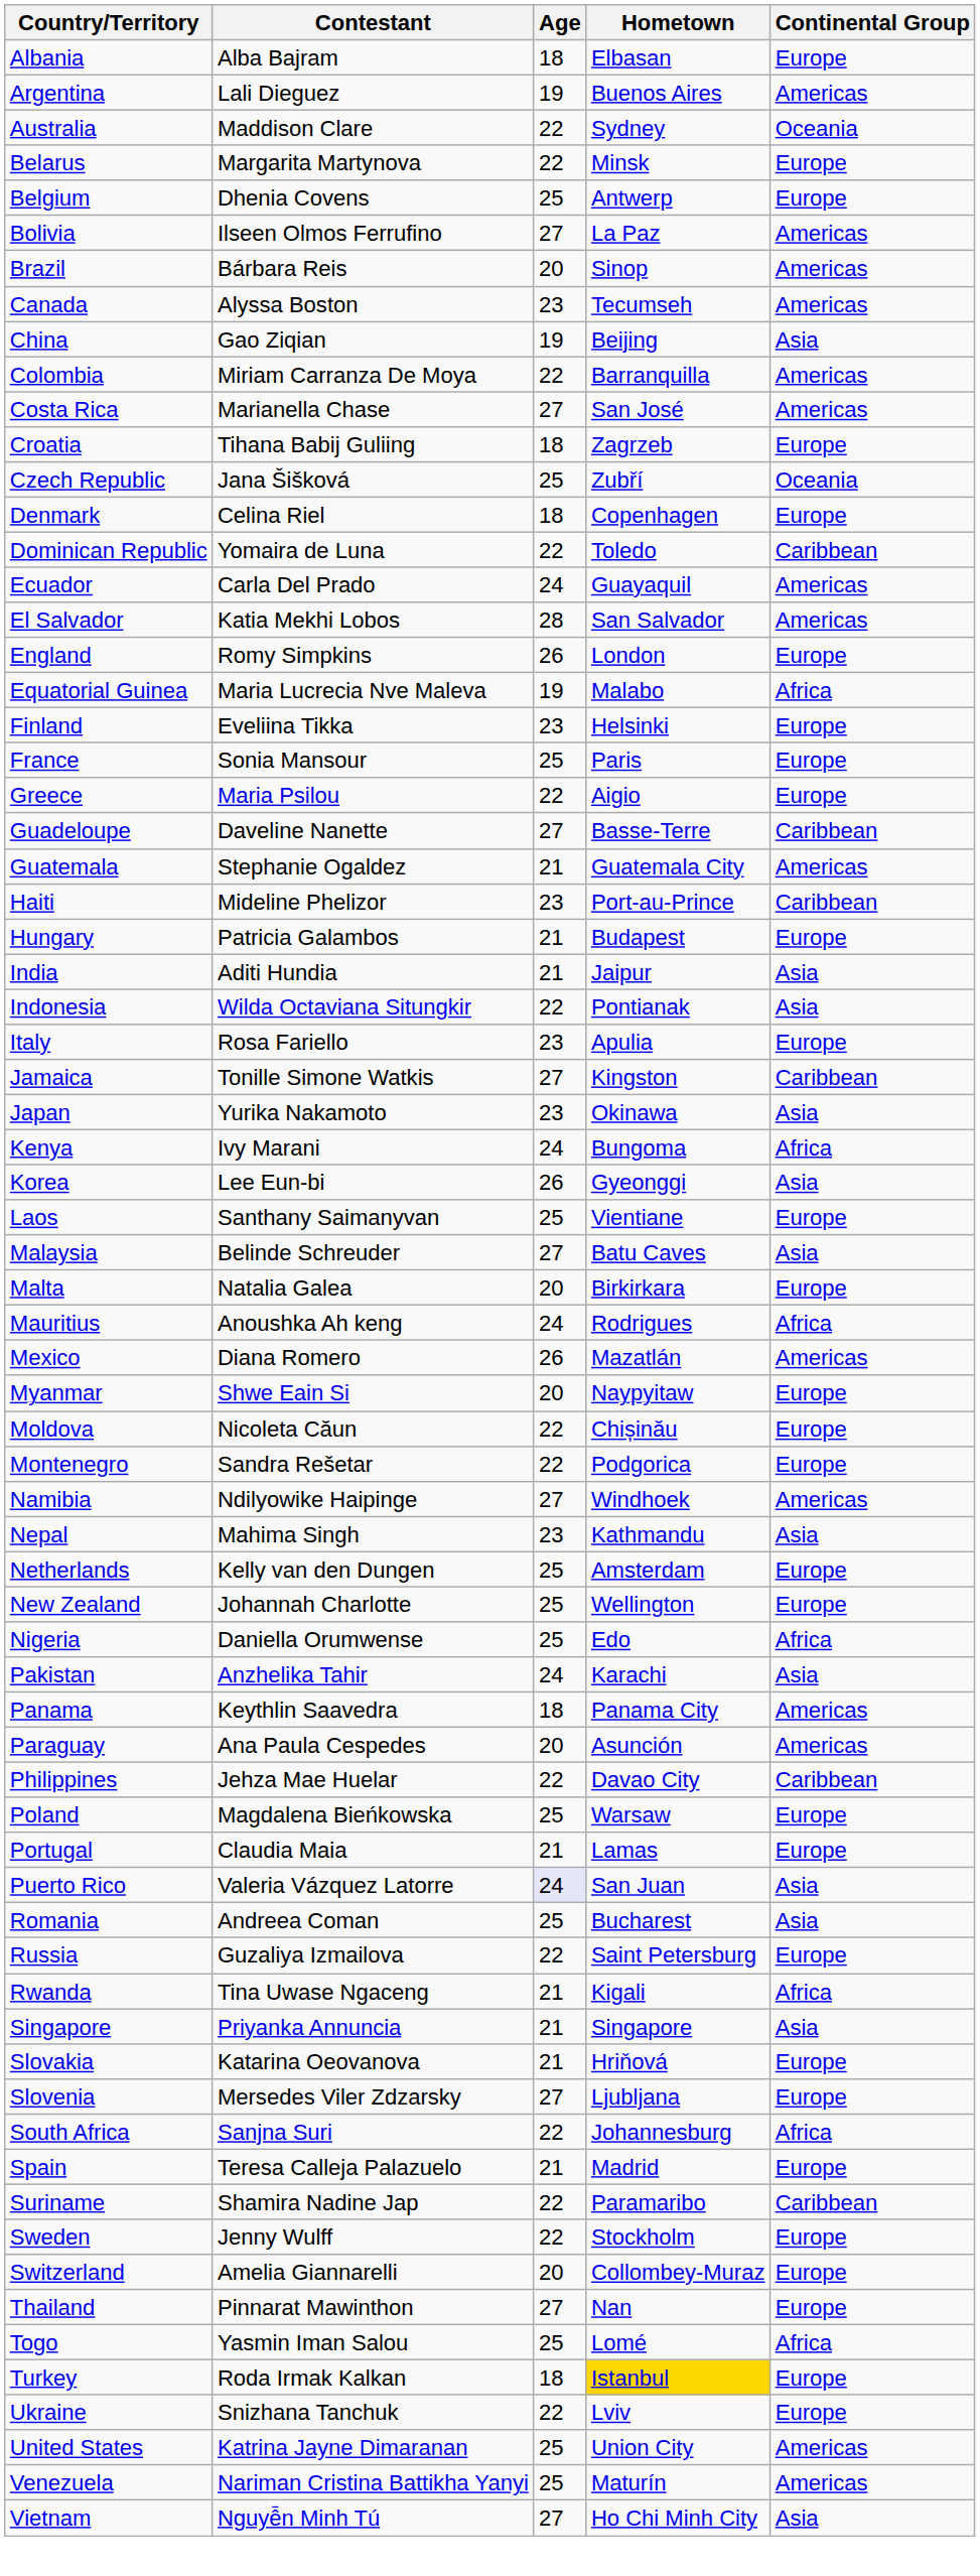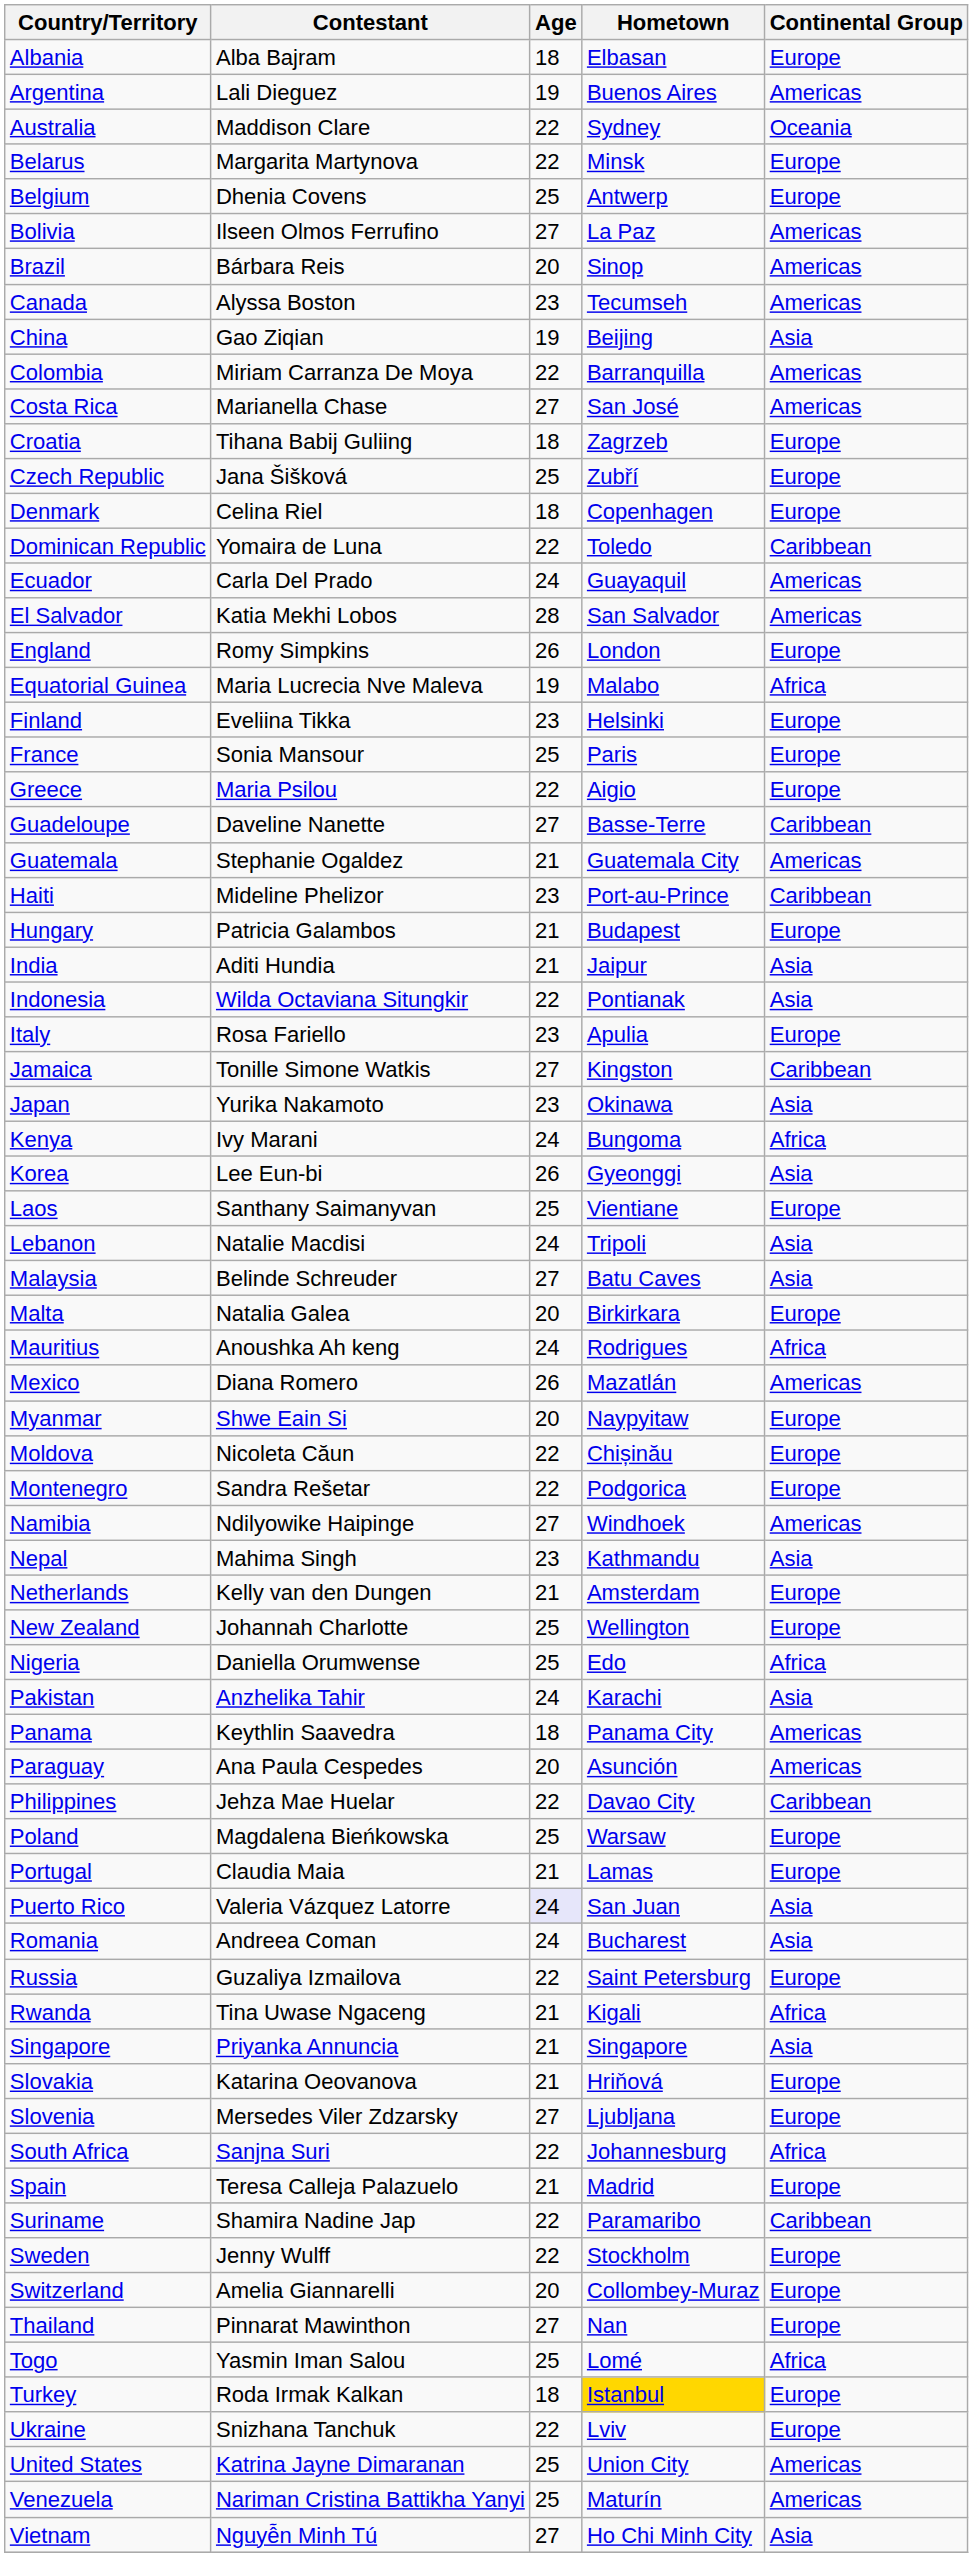Czech Republic | Continental Group: Oceania -> Europe
+ row: Lebanon | Natalie Macdisi | 24 | Tripoli | Asia
Netherlands | Age: 25 -> 21
Romania | Age: 25 -> 24
